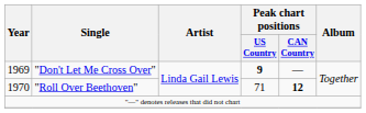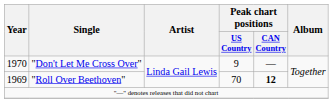"Don't Let Me Cross Over" | Year: 1969 -> 1970
"Don't Let Me Cross Over" | Peak chart positions / US Country: bold -> normal
"Roll Over Beethoven" | Year: 1970 -> 1969
"Roll Over Beethoven" | Peak chart positions / US Country: 71 -> 70
